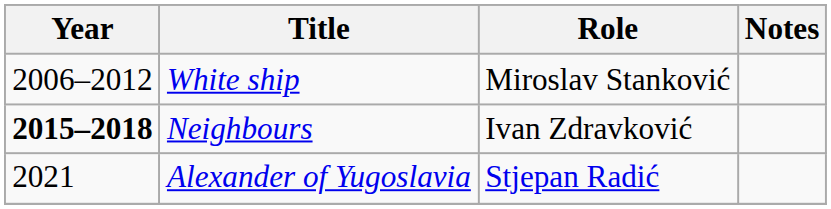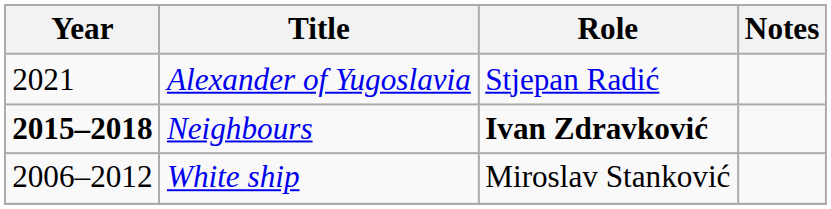rows swapped: White ship <-> Alexander of Yugoslavia
Neighbours | Role: normal -> bold
